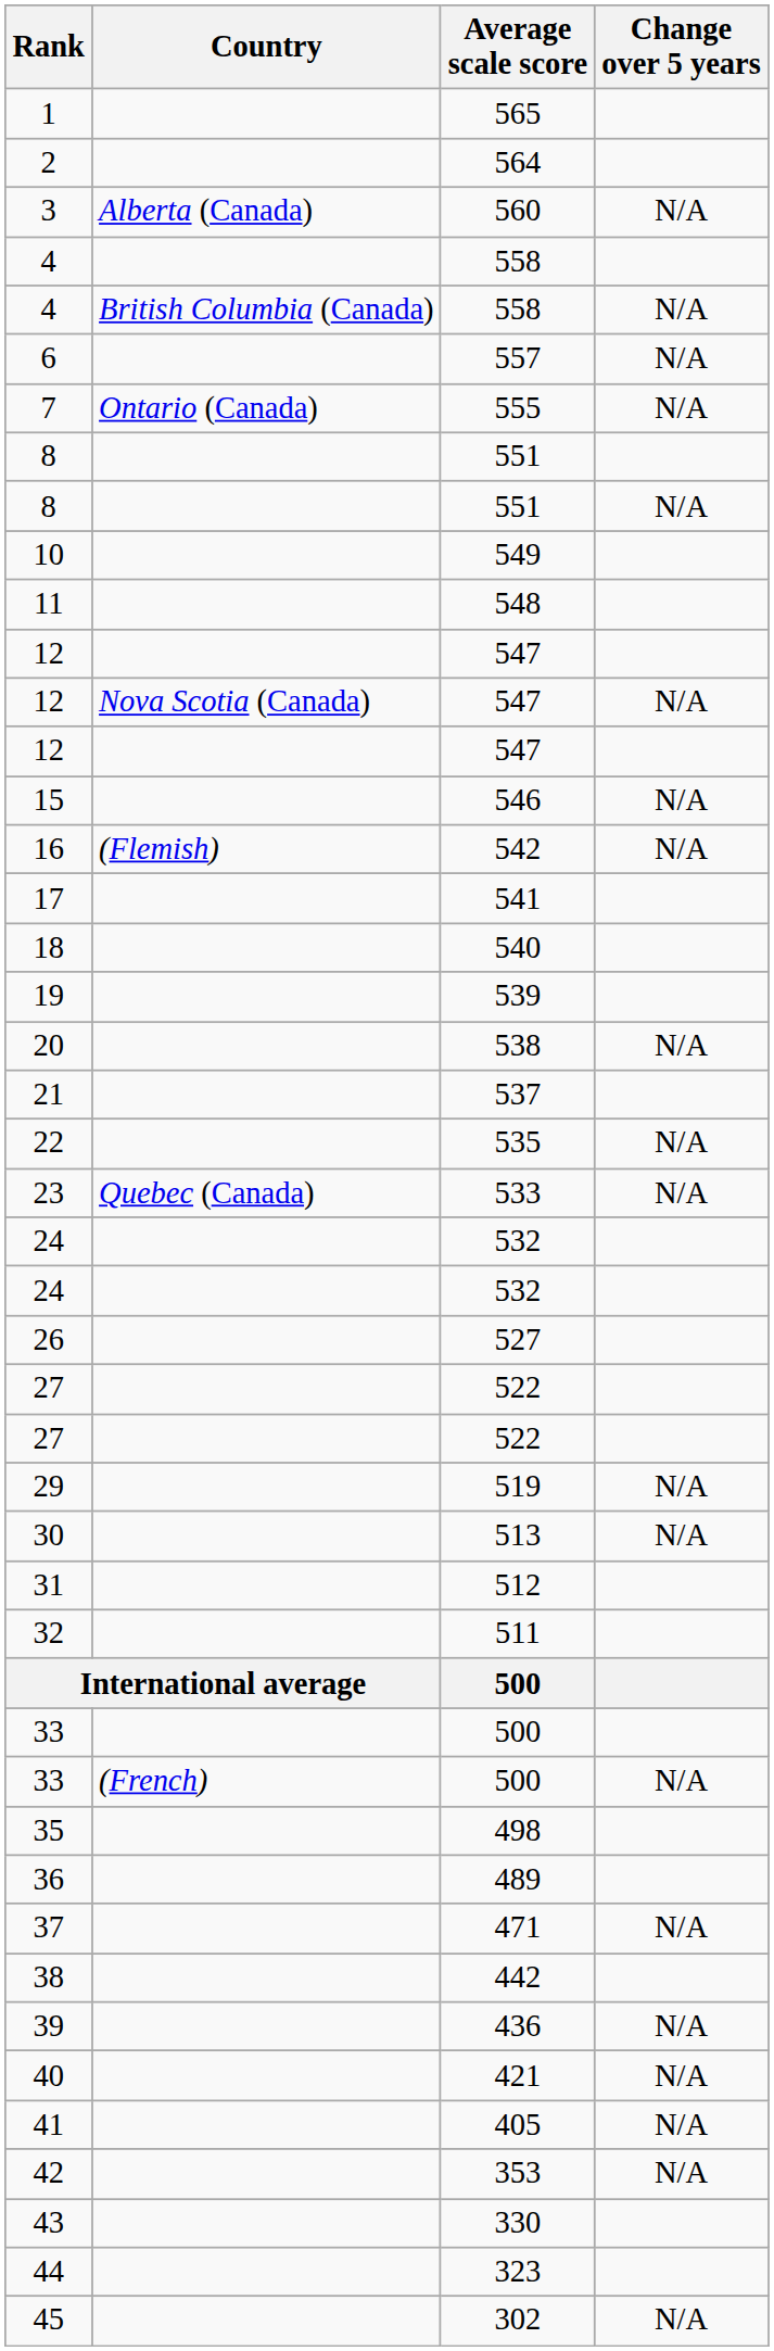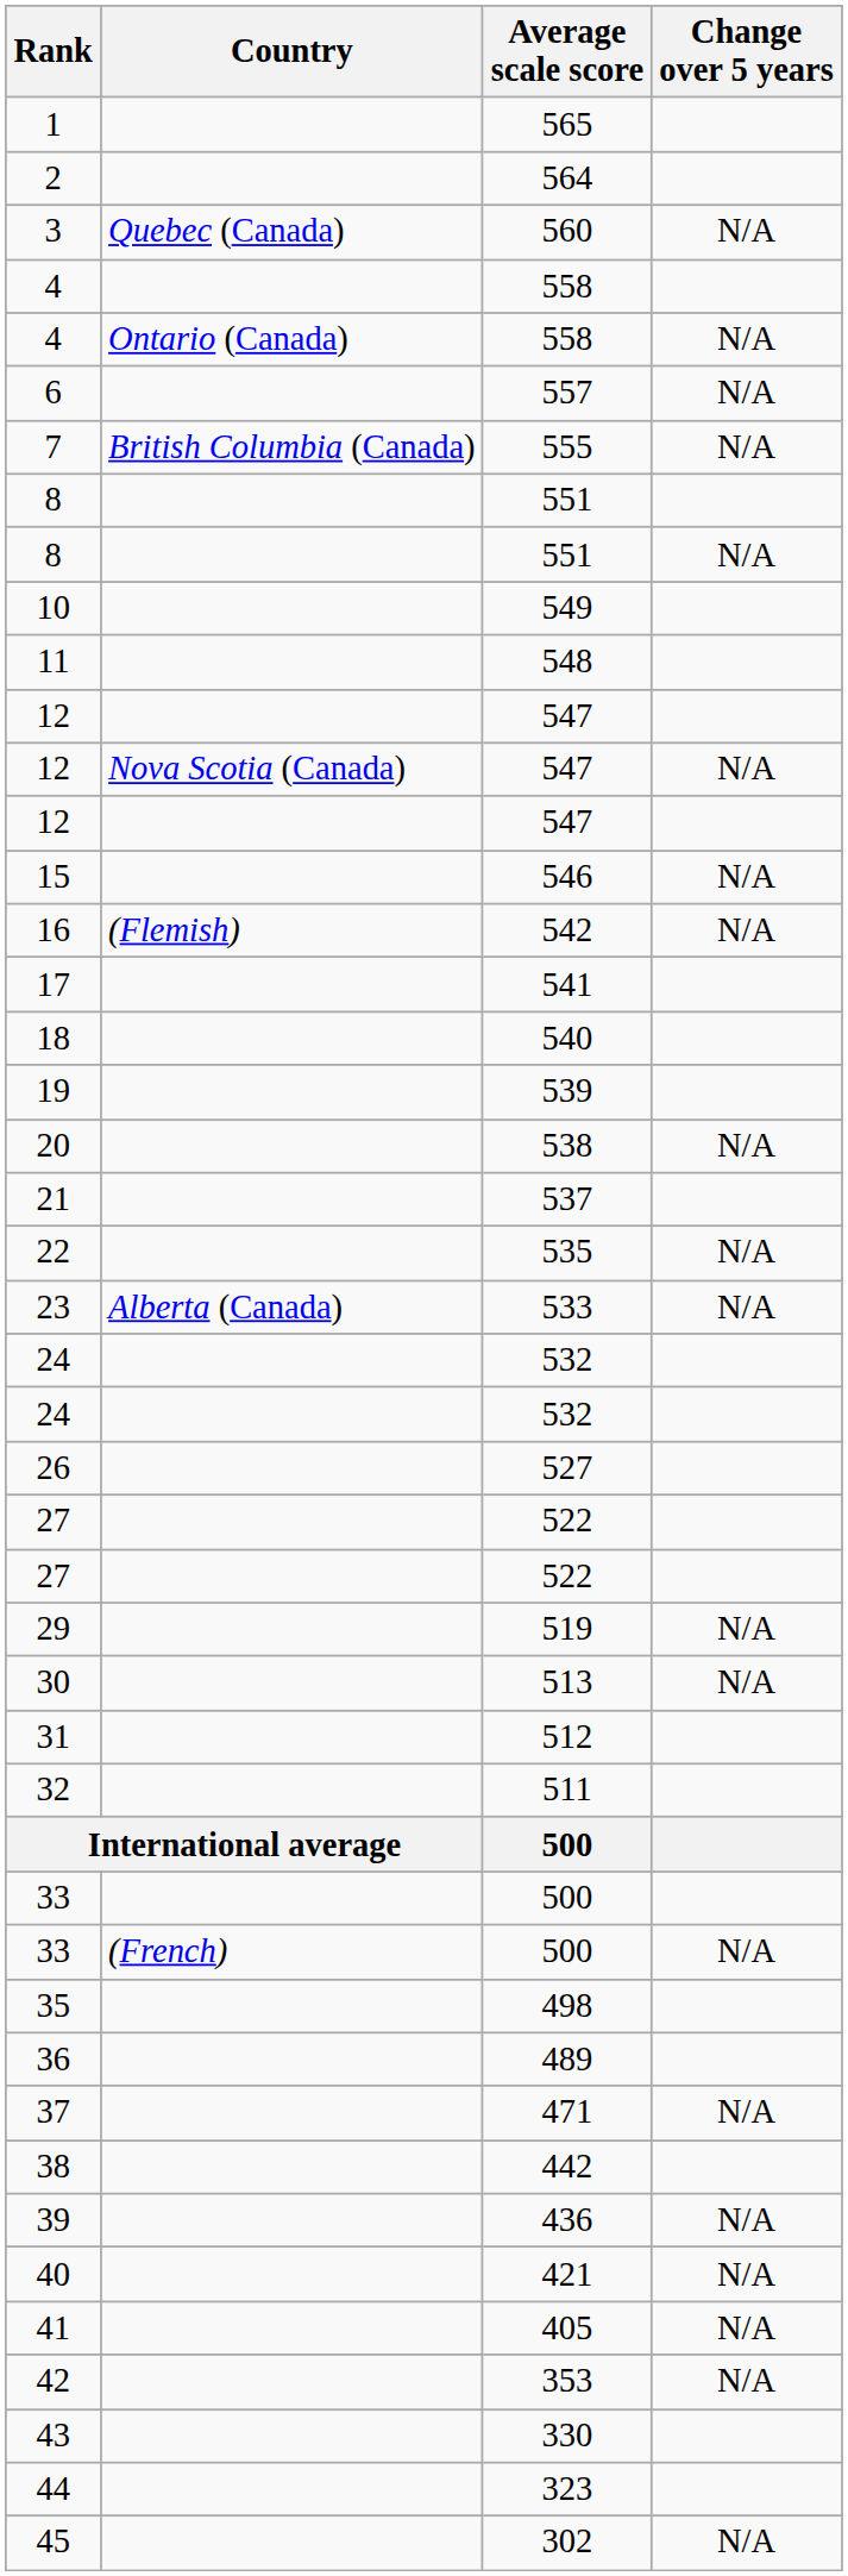3 | Country: Alberta (Canada) -> Quebec (Canada)
4 / N/A | Country: British Columbia (Canada) -> Ontario (Canada)
7 | Country: Ontario (Canada) -> British Columbia (Canada)
23 | Country: Quebec (Canada) -> Alberta (Canada)
